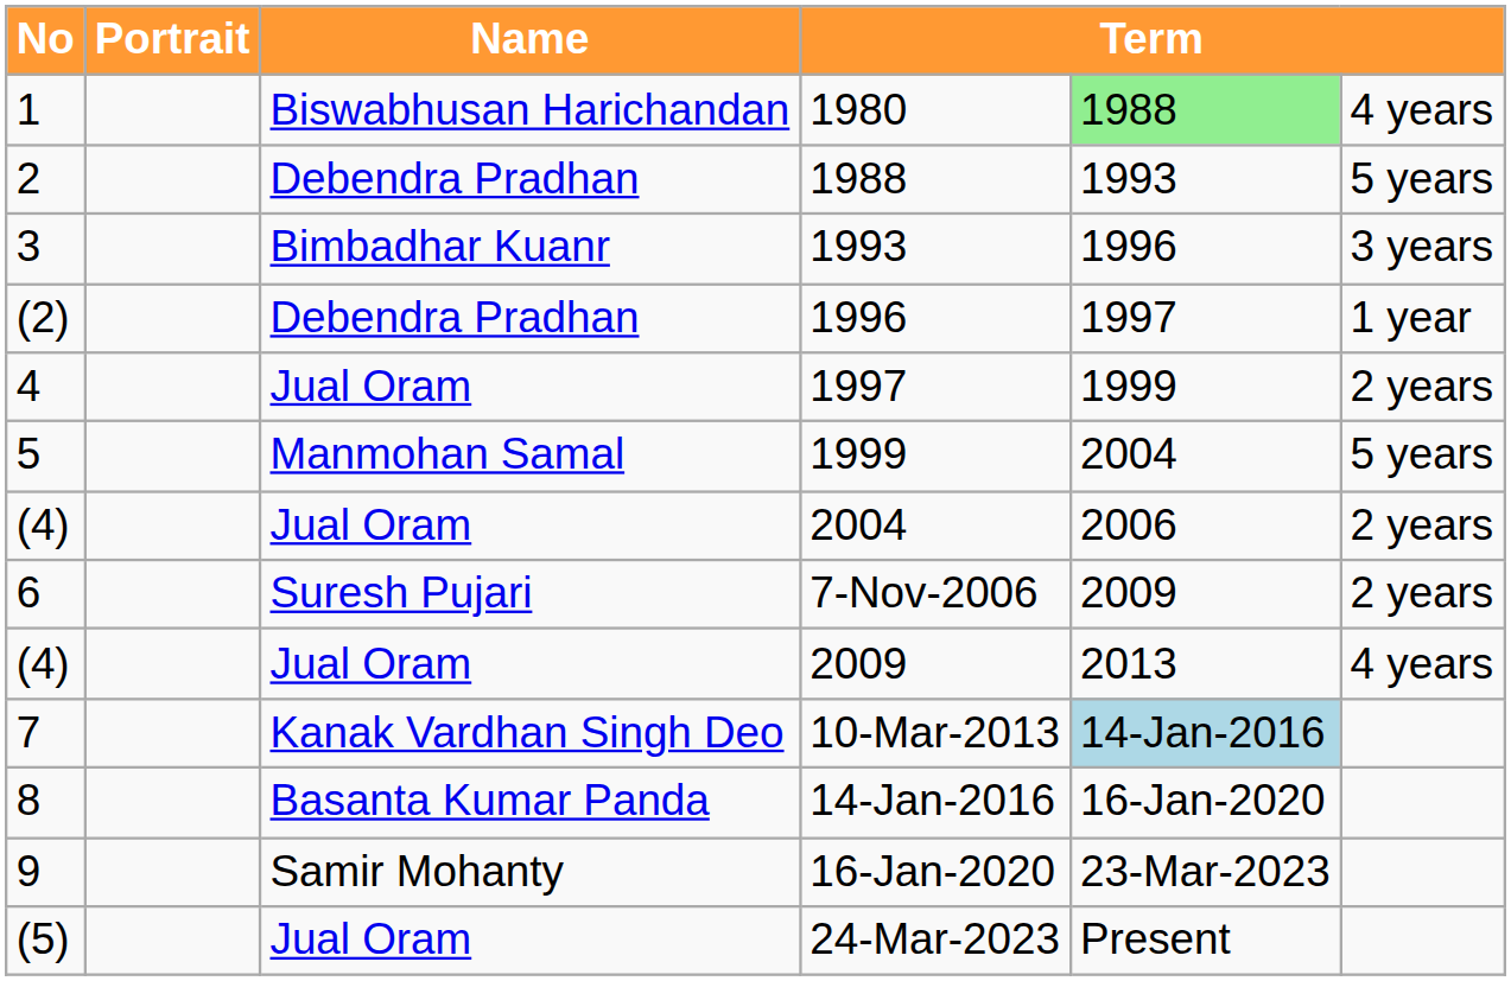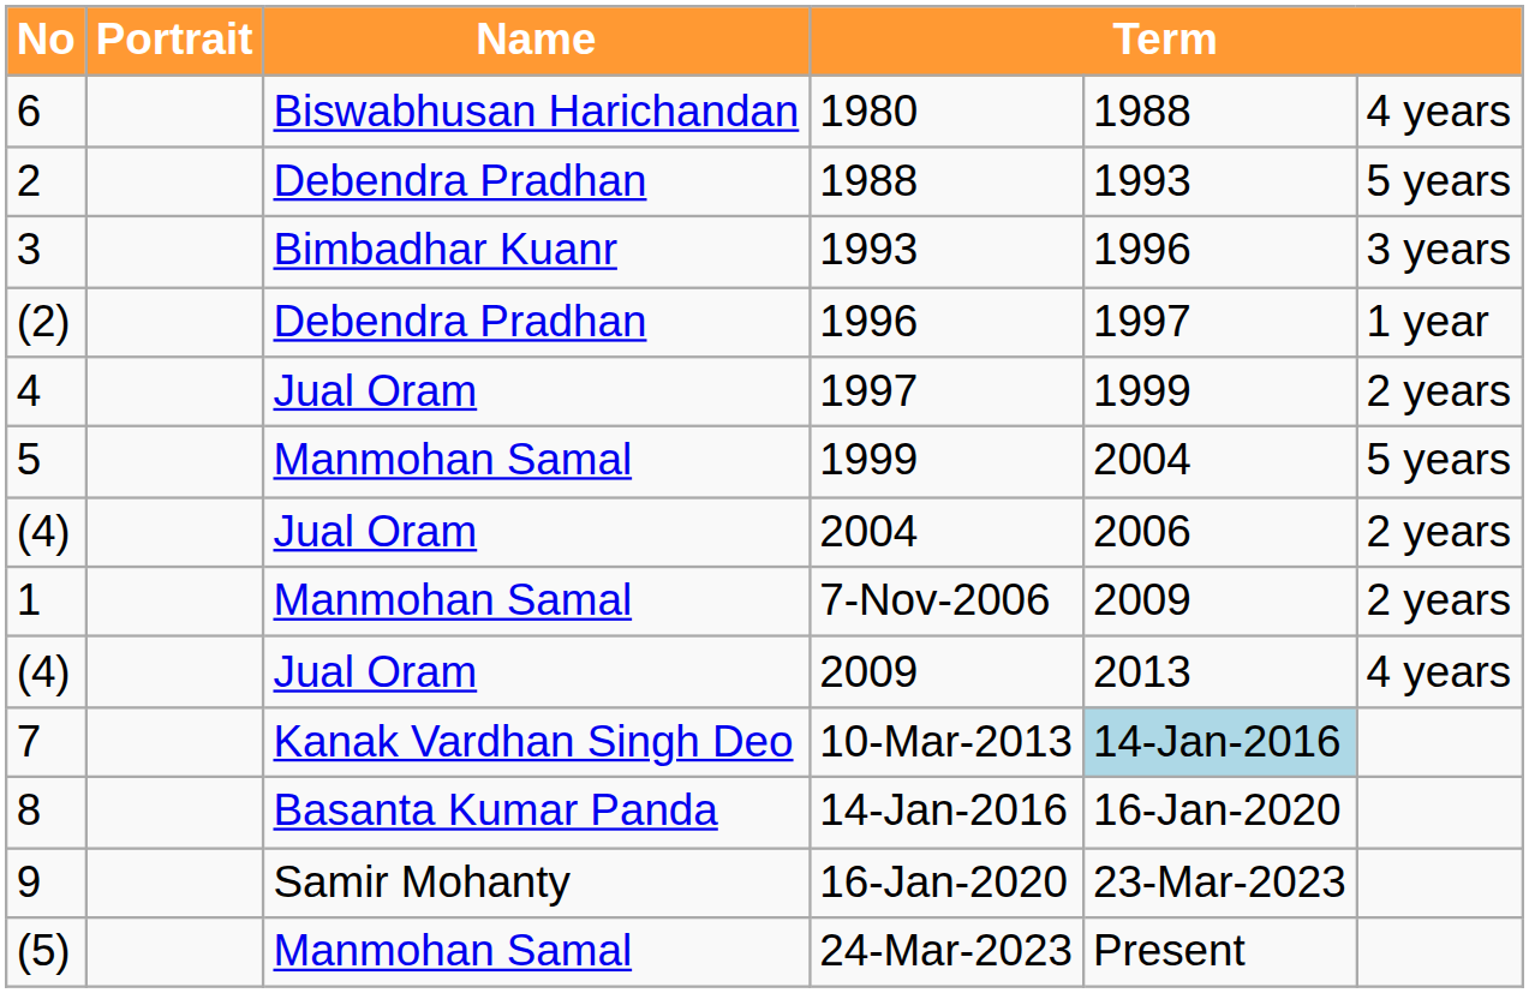1980 | No: 1 -> 6
1980 | column 5: lightgreen background -> no background
7-Nov-2006 | No: 6 -> 1
7-Nov-2006 | Name: Suresh Pujari -> Manmohan Samal
24-Mar-2023 | Name: Jual Oram -> Manmohan Samal
